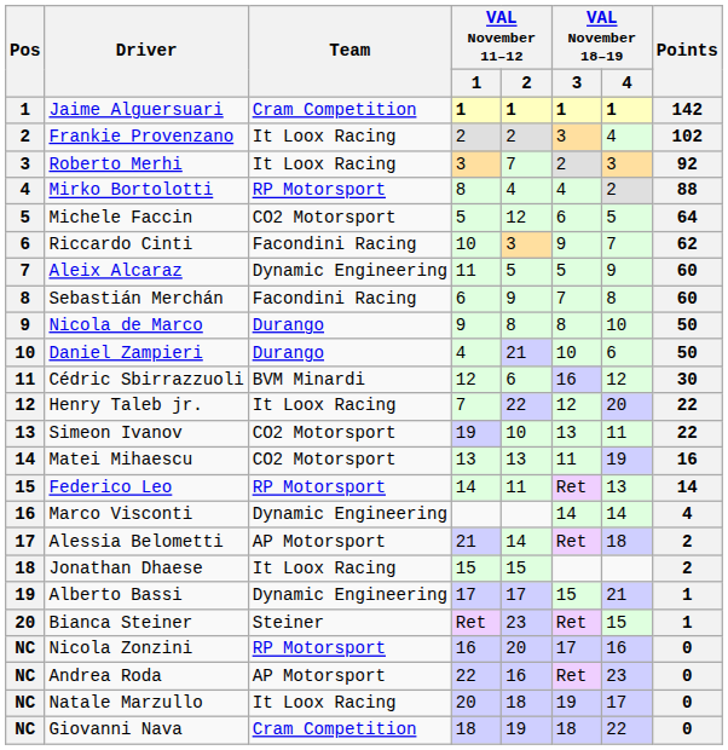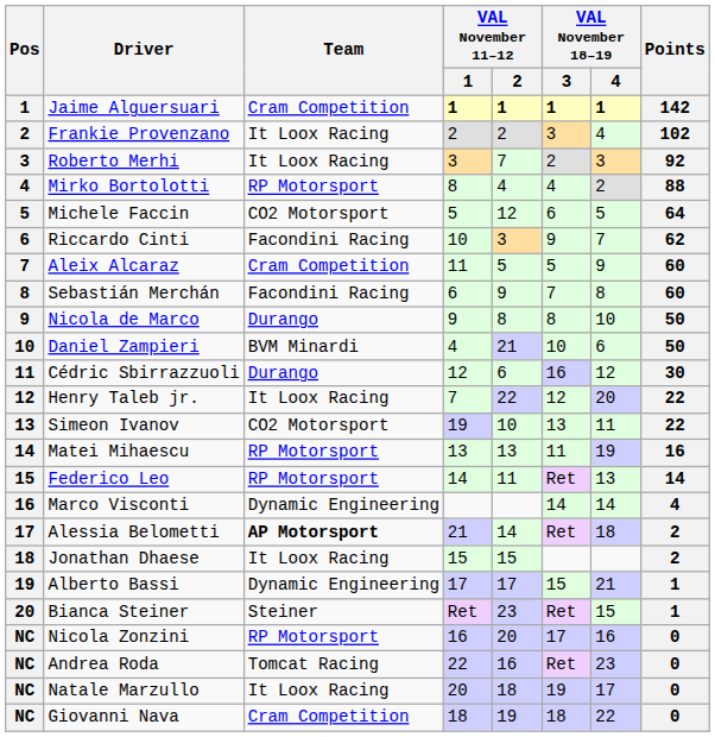Aleix Alcaraz | Team: Dynamic Engineering -> Cram Competition
Daniel Zampieri | Team: Durango -> BVM Minardi
Cédric Sbirrazzuoli | Team: BVM Minardi -> Durango
Matei Mihaescu | Team: CO2 Motorsport -> RP Motorsport
Alessia Belometti | Team: normal -> bold
Andrea Roda | Team: AP Motorsport -> Tomcat Racing
